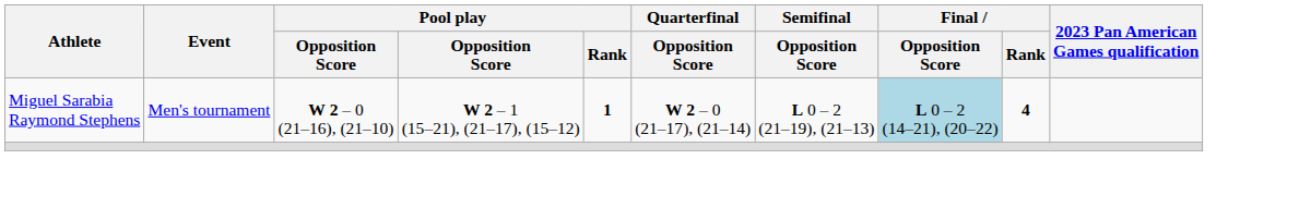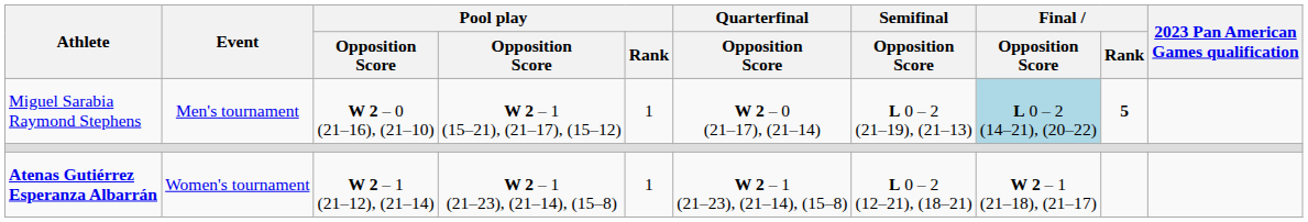Miguel Sarabia Raymond Stephens | Pool play / Rank: bold -> normal
Miguel Sarabia Raymond Stephens | Final / Rank: 4 -> 5
+ row: Atenas Gutiérrez Esperanza Albarrán | Women's tournament | W 2 – 1 (21–12), (21–14) | W 2 – 1 (21–23), (21–14), (15–8) | 1 | W 2 – 1 (21–23), (21–14), (15–8) | L 0 – 2 (12–21), (18–21) | W 2 – 1 (21–18), (21–17)
